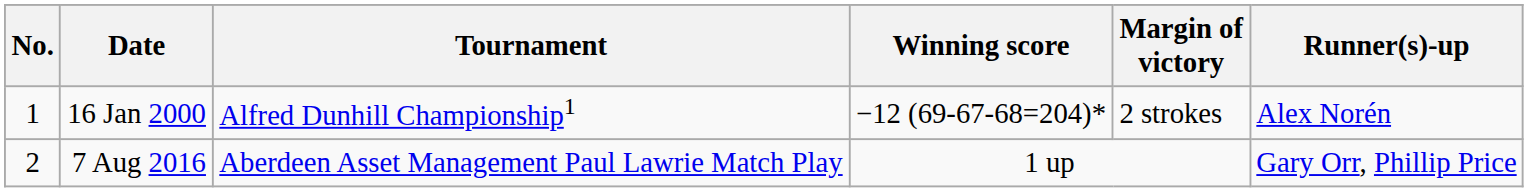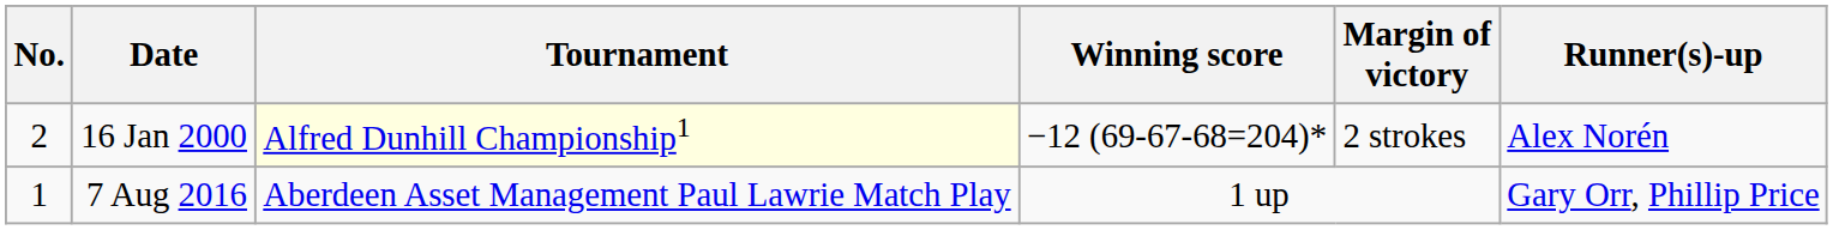16 Jan 2000 | No.: 1 -> 2
16 Jan 2000 | Tournament: no background -> lightyellow background
7 Aug 2016 | No.: 2 -> 1
